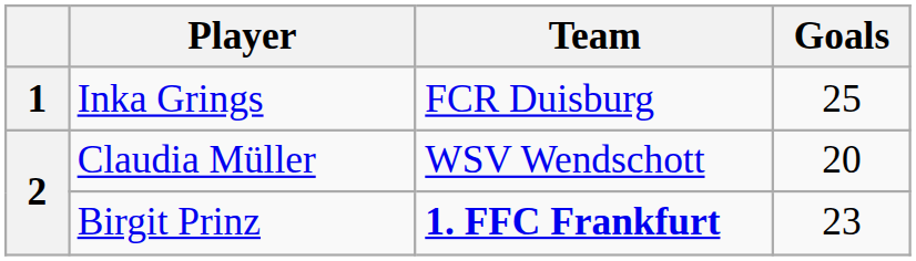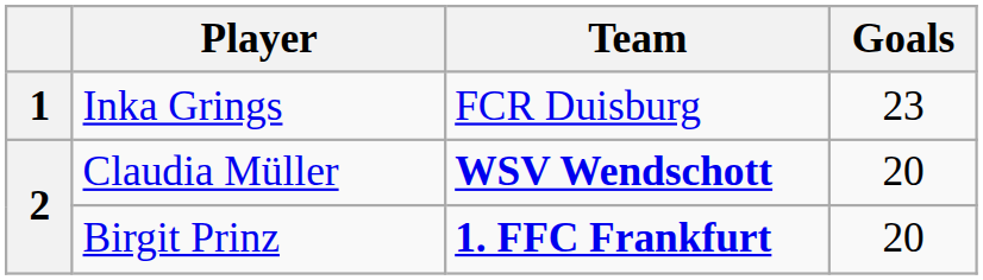Inka Grings | Goals: 25 -> 23
Claudia Müller | Team: normal -> bold
Birgit Prinz | Goals: 23 -> 20
